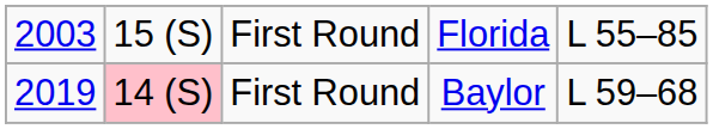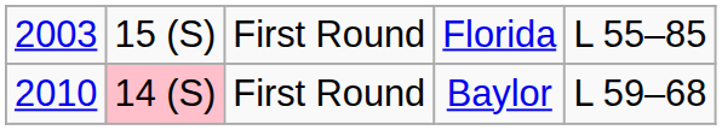First Round / Baylor | column 1: 2019 -> 2010
